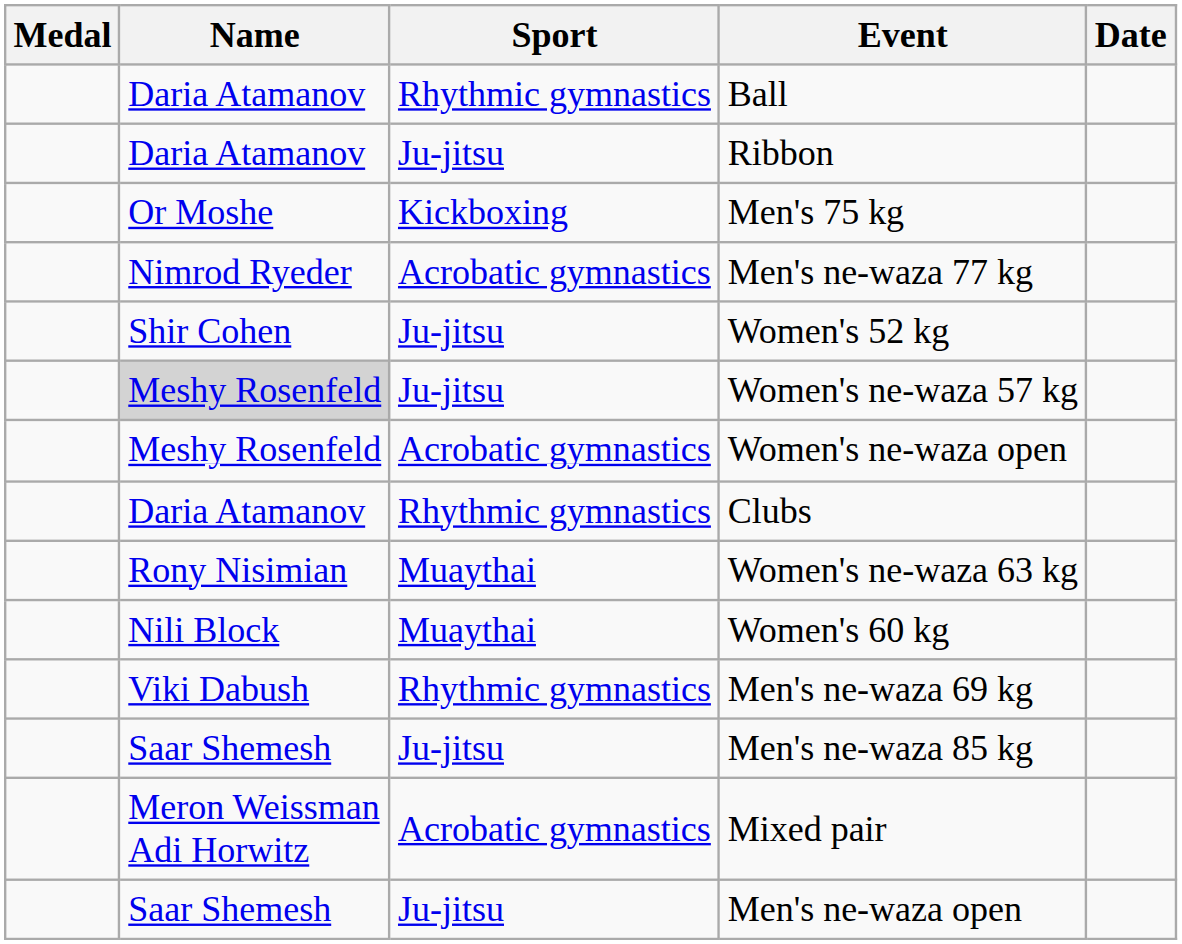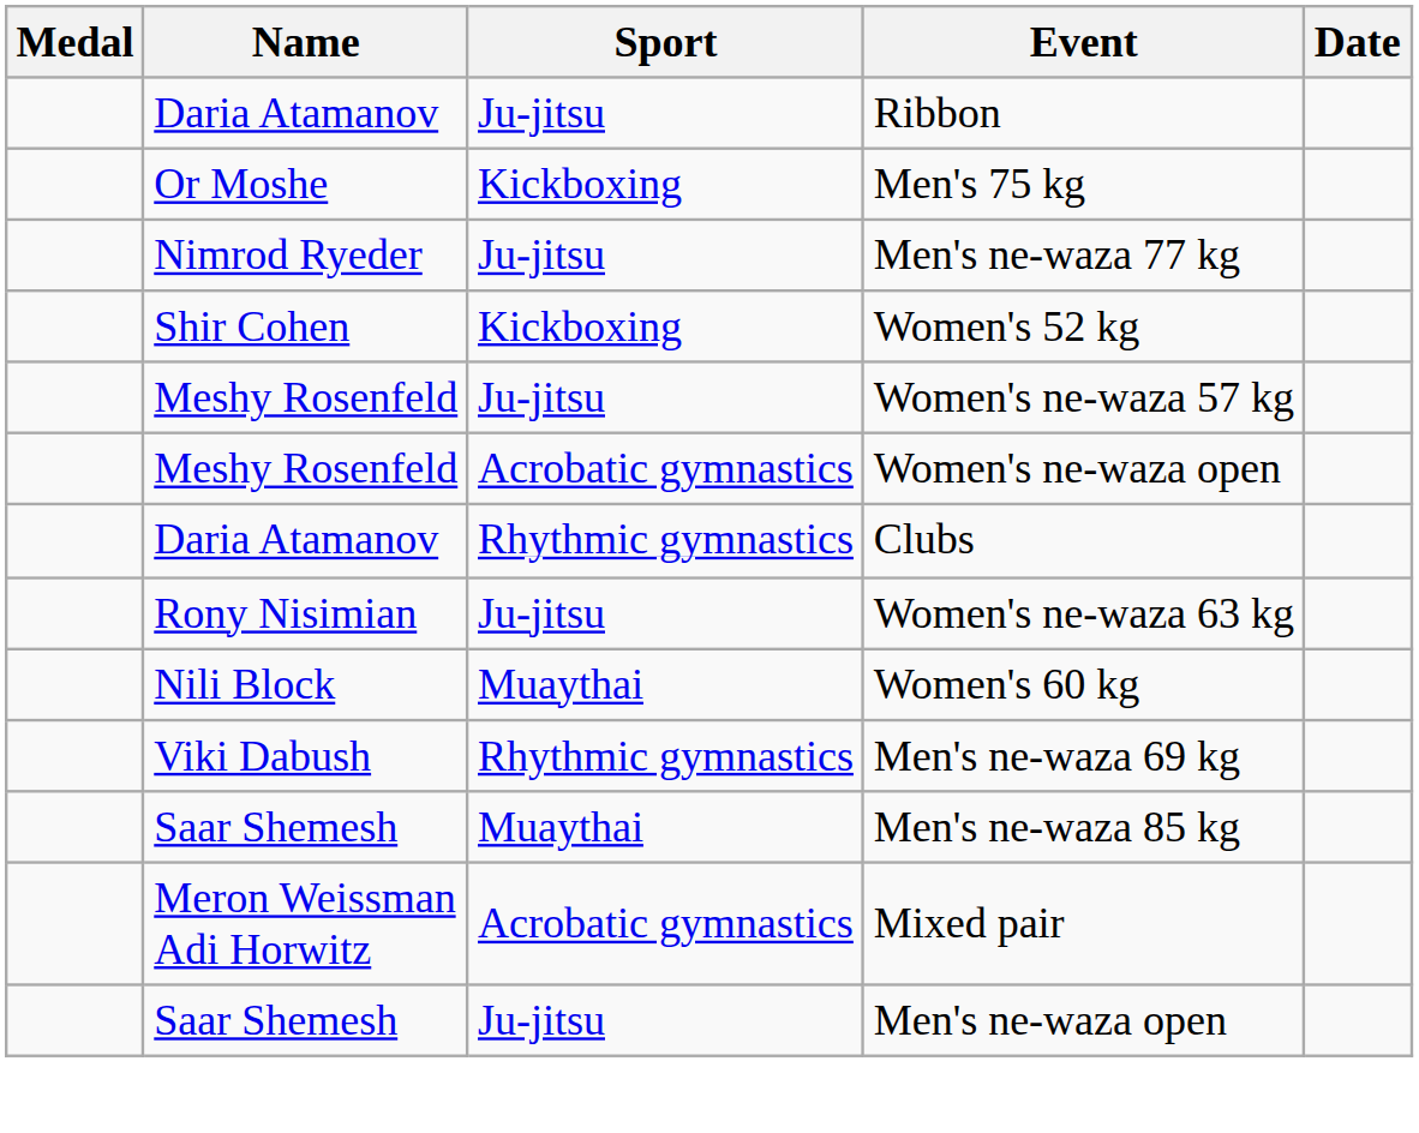- row: Daria Atamanov | Rhythmic gymnastics | Ball
Men's ne-waza 77 kg | Sport: Acrobatic gymnastics -> Ju-jitsu
Women's 52 kg | Sport: Ju-jitsu -> Kickboxing
Women's ne-waza 57 kg | Name: lightgrey background -> no background
Women's ne-waza 63 kg | Sport: Muaythai -> Ju-jitsu
Men's ne-waza 85 kg | Sport: Ju-jitsu -> Muaythai
